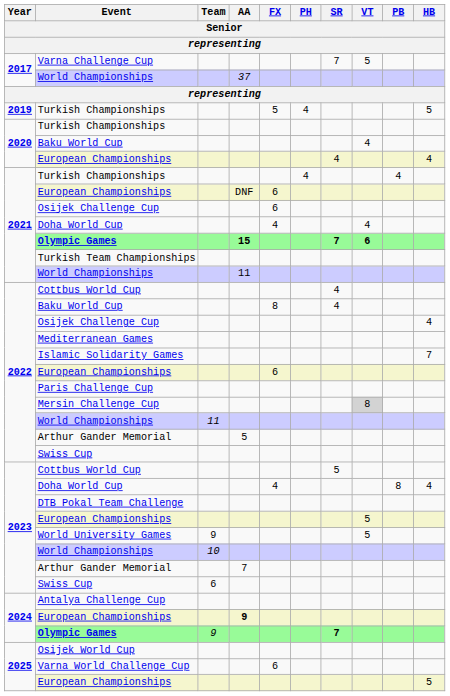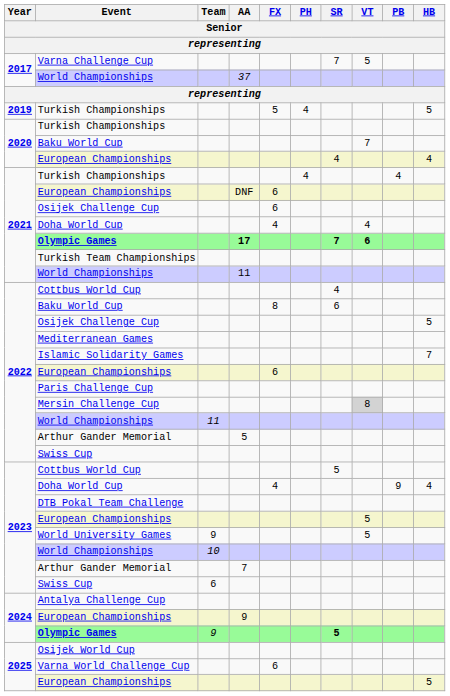2020 / Baku World Cup | VT: 4 -> 7
2021 / Olympic Games | AA: 15 -> 17
2022 / Baku World Cup | SR: 4 -> 6
2022 / Osijek Challenge Cup | HB: 4 -> 5
2023 / Doha World Cup | PB: 8 -> 9
2024 / European Championships | AA: bold -> normal
2024 / Olympic Games | SR: 7 -> 5
